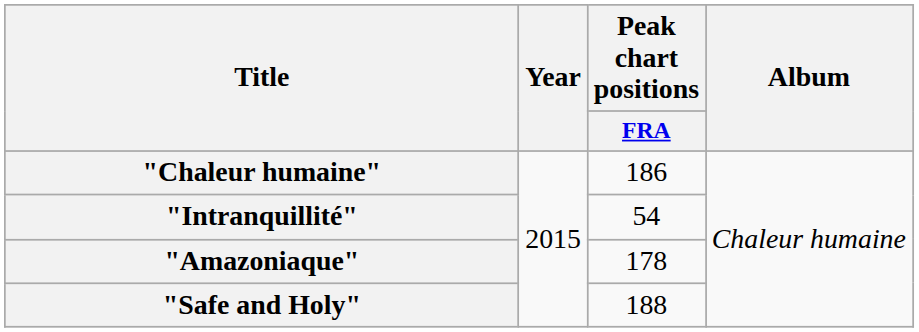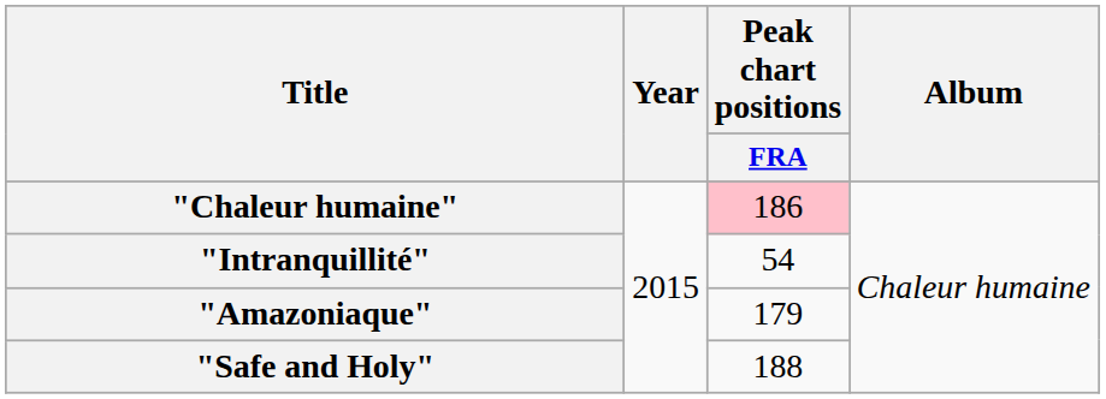"Chaleur humaine" | Peak chart positions / FRA: no background -> pink background
"Amazoniaque" | Peak chart positions / FRA: 178 -> 179
